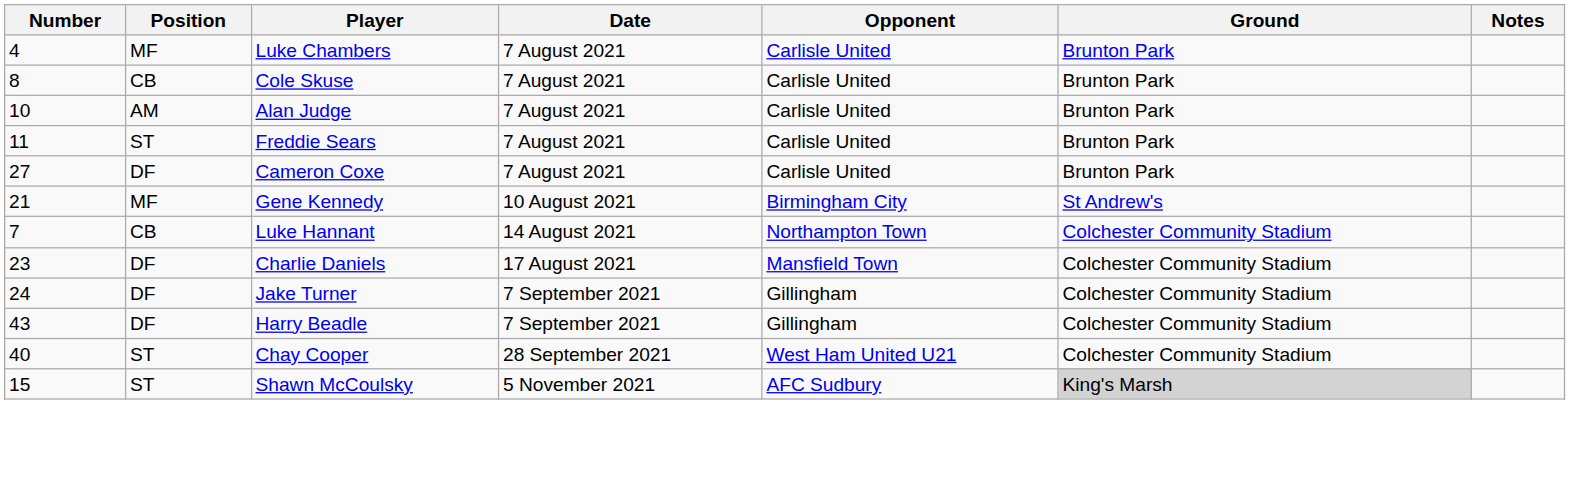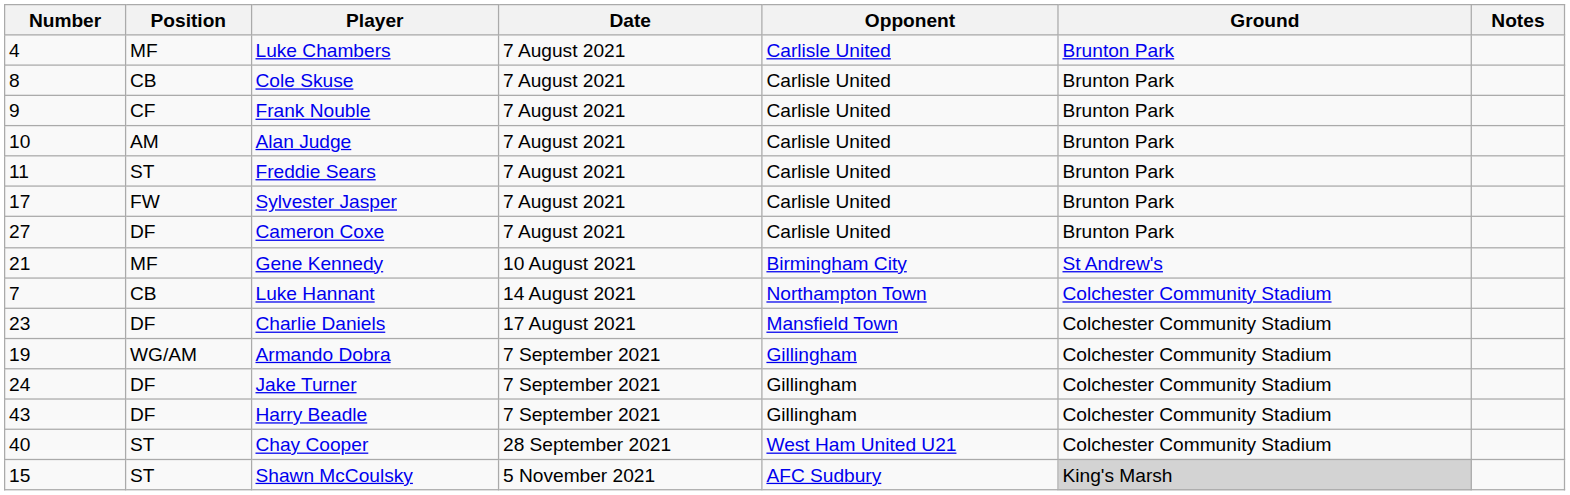+ row: 9 | CF | Frank Nouble | 7 August 2021 | Carlisle United | Brunton Park
+ row: 17 | FW | Sylvester Jasper | 7 August 2021 | Carlisle United | Brunton Park
+ row: 19 | WG/AM | Armando Dobra | 7 September 2021 | Gillingham | Colchester Community Stadium
